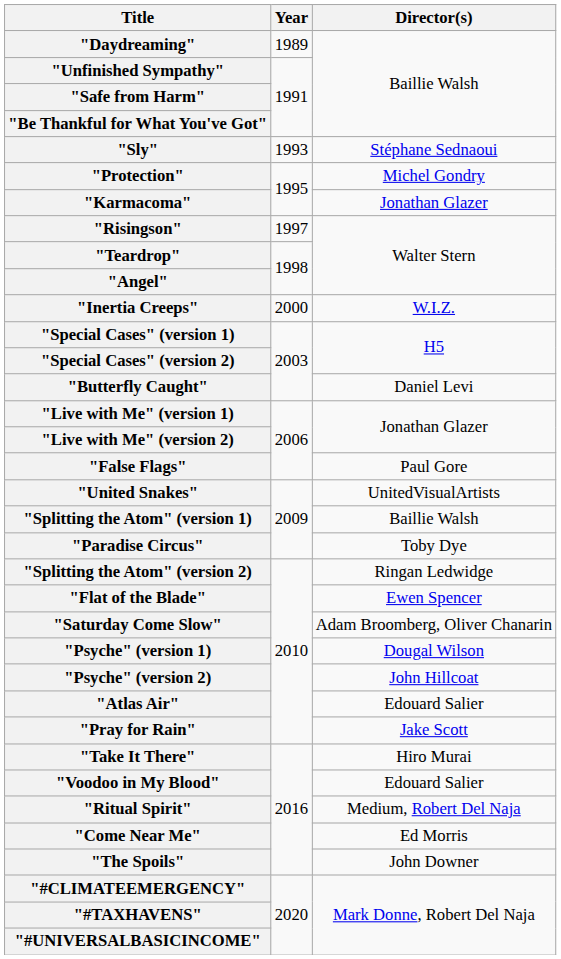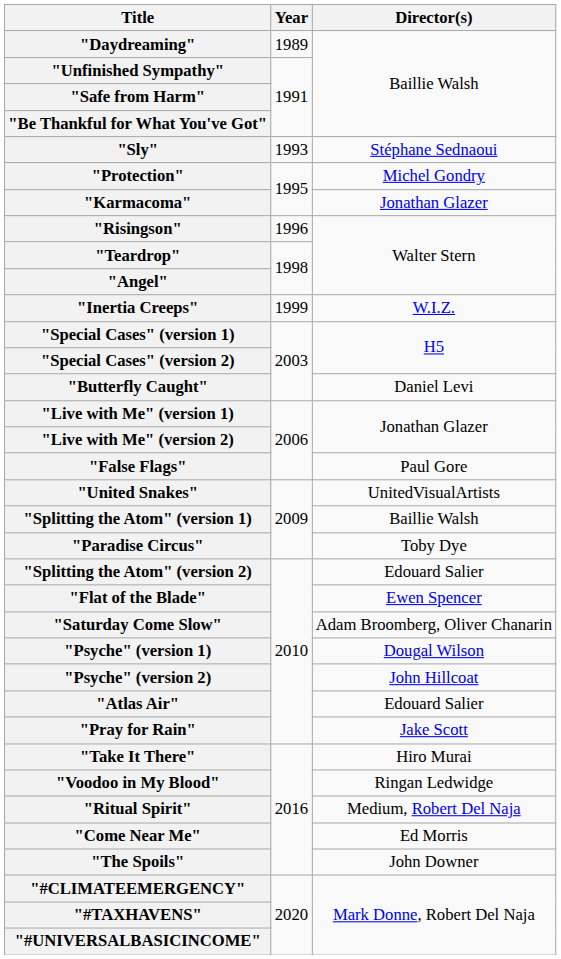"Risingson" | Year: 1997 -> 1996
"Inertia Creeps" | Year: 2000 -> 1999
"Splitting the Atom" (version 2) | Director(s): Ringan Ledwidge -> Edouard Salier
"Voodoo in My Blood" | Director(s): Edouard Salier -> Ringan Ledwidge
